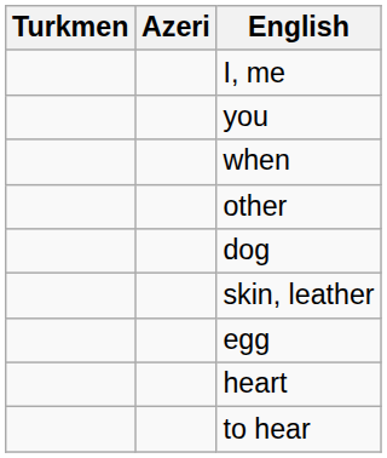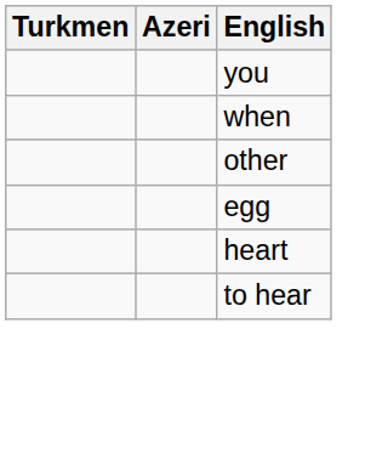- row: I, me
- row: dog
- row: skin, leather
